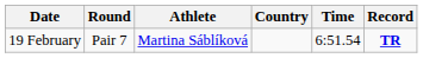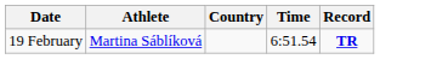- column: Round | Pair 7
